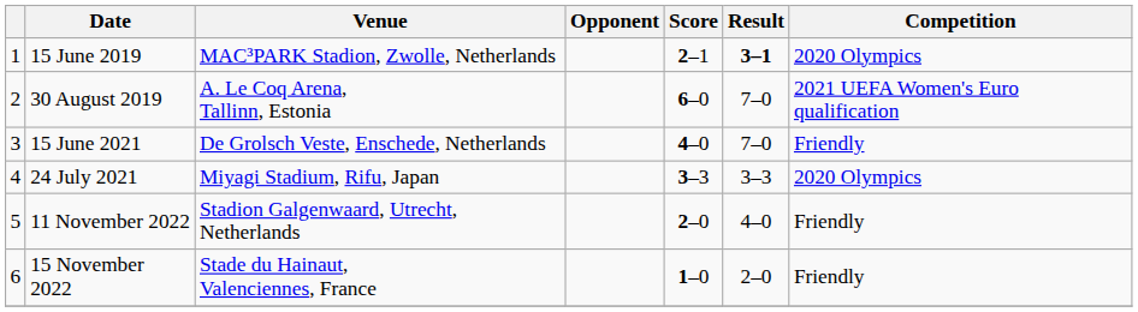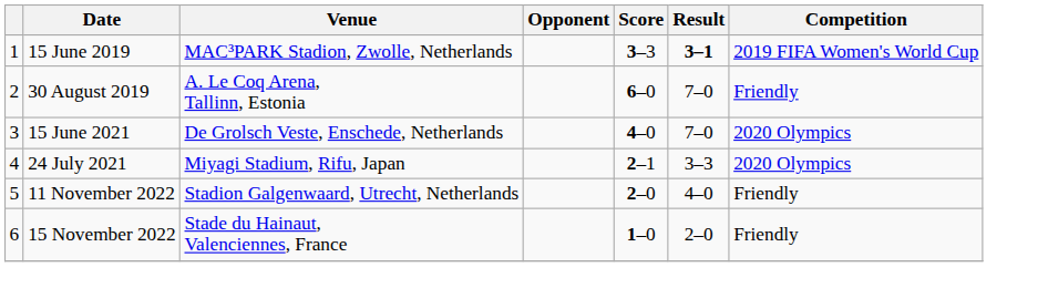15 June 2019 | Score: 2–1 -> 3–3
15 June 2019 | Competition: 2020 Olympics -> 2019 FIFA Women's World Cup
30 August 2019 | Competition: 2021 UEFA Women's Euro qualification -> Friendly
15 June 2021 | Competition: Friendly -> 2020 Olympics
24 July 2021 | Score: 3–3 -> 2–1
